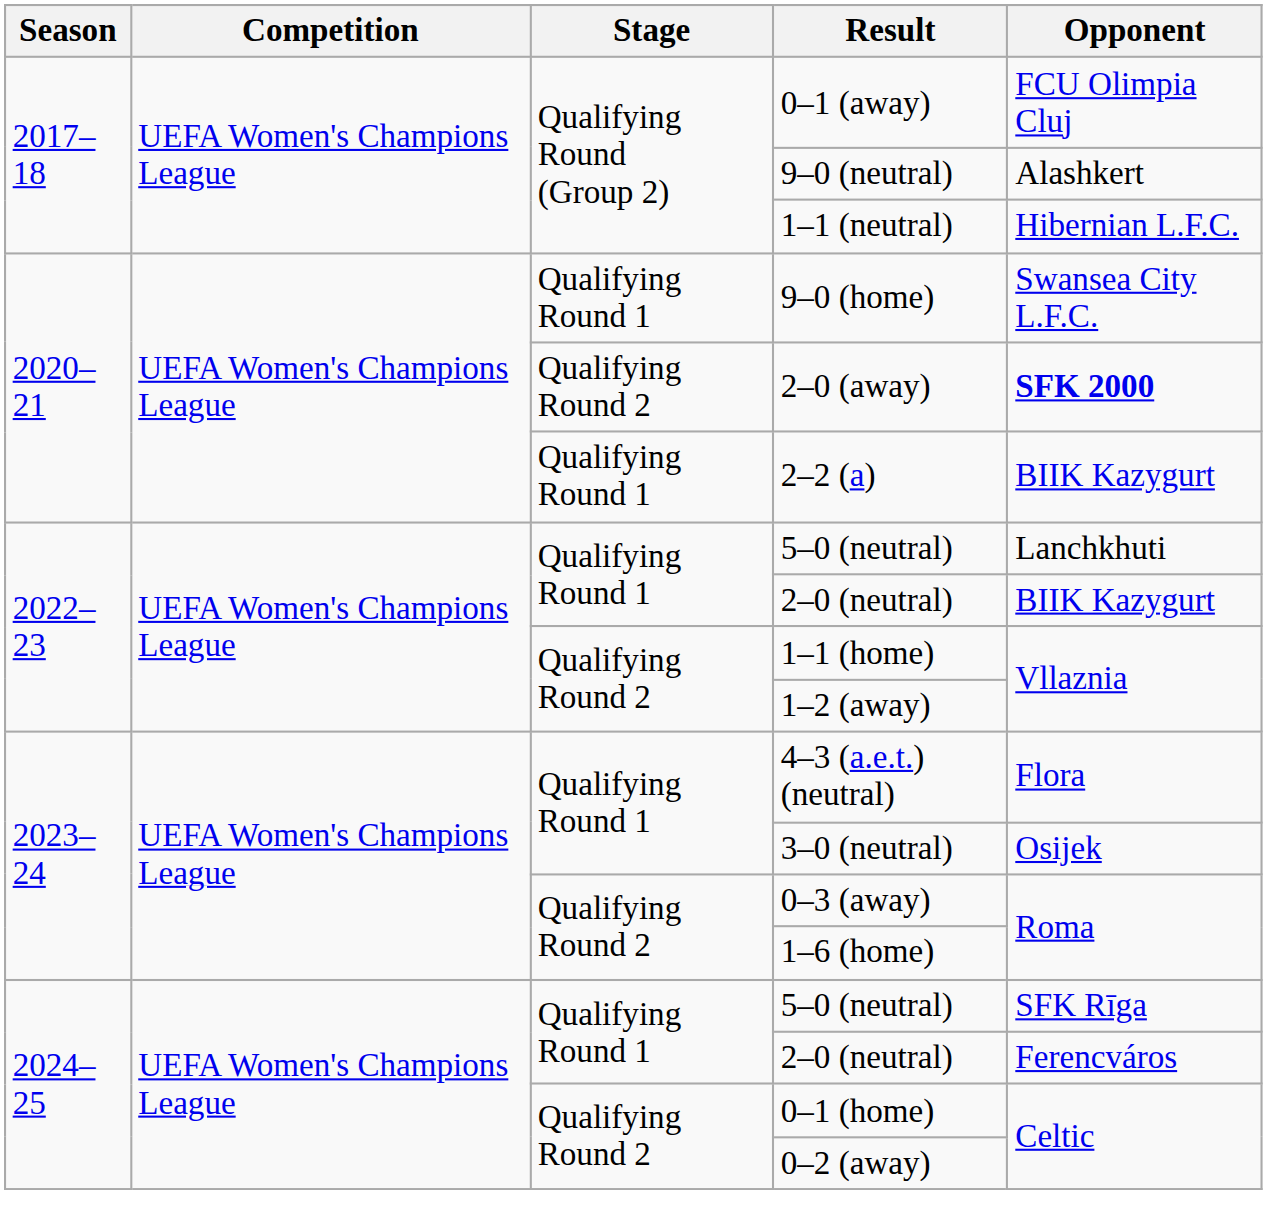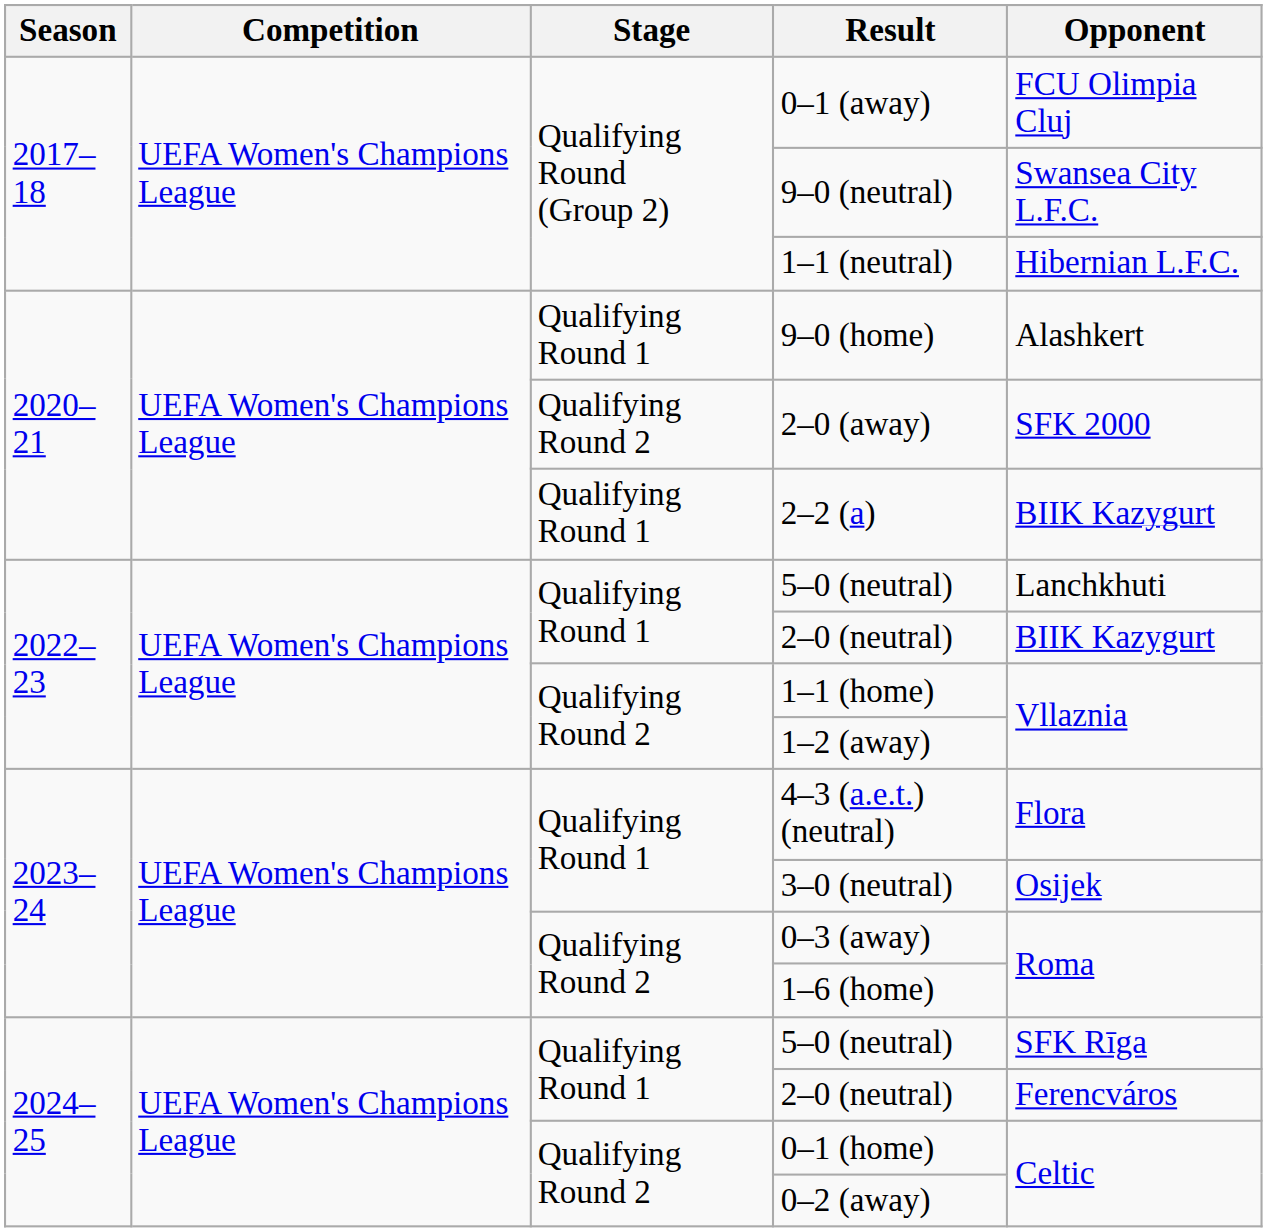9–0 (neutral) | Opponent: Alashkert -> Swansea City L.F.C.
9–0 (home) | Opponent: Swansea City L.F.C. -> Alashkert
2–0 (away) | Opponent: bold -> normal
